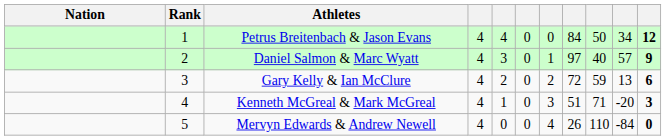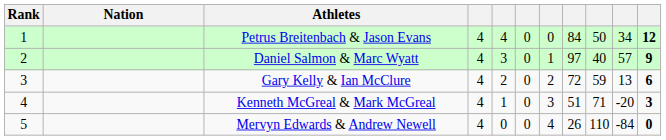columns swapped: Rank <-> Nation
